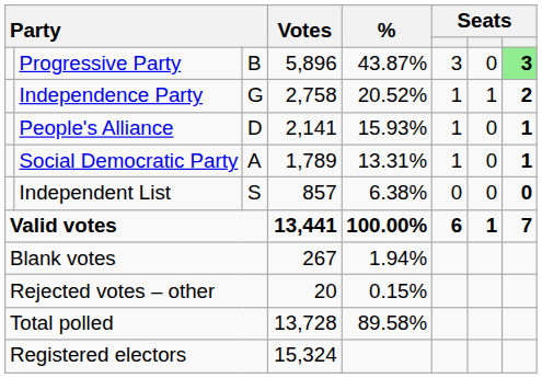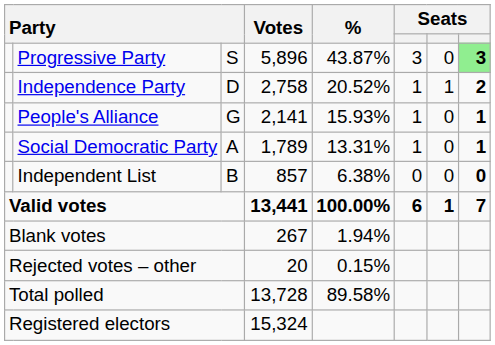Progressive Party | column 3: B -> S
Independence Party | column 3: G -> D
People's Alliance | column 3: D -> G
Independent List | column 3: S -> B
